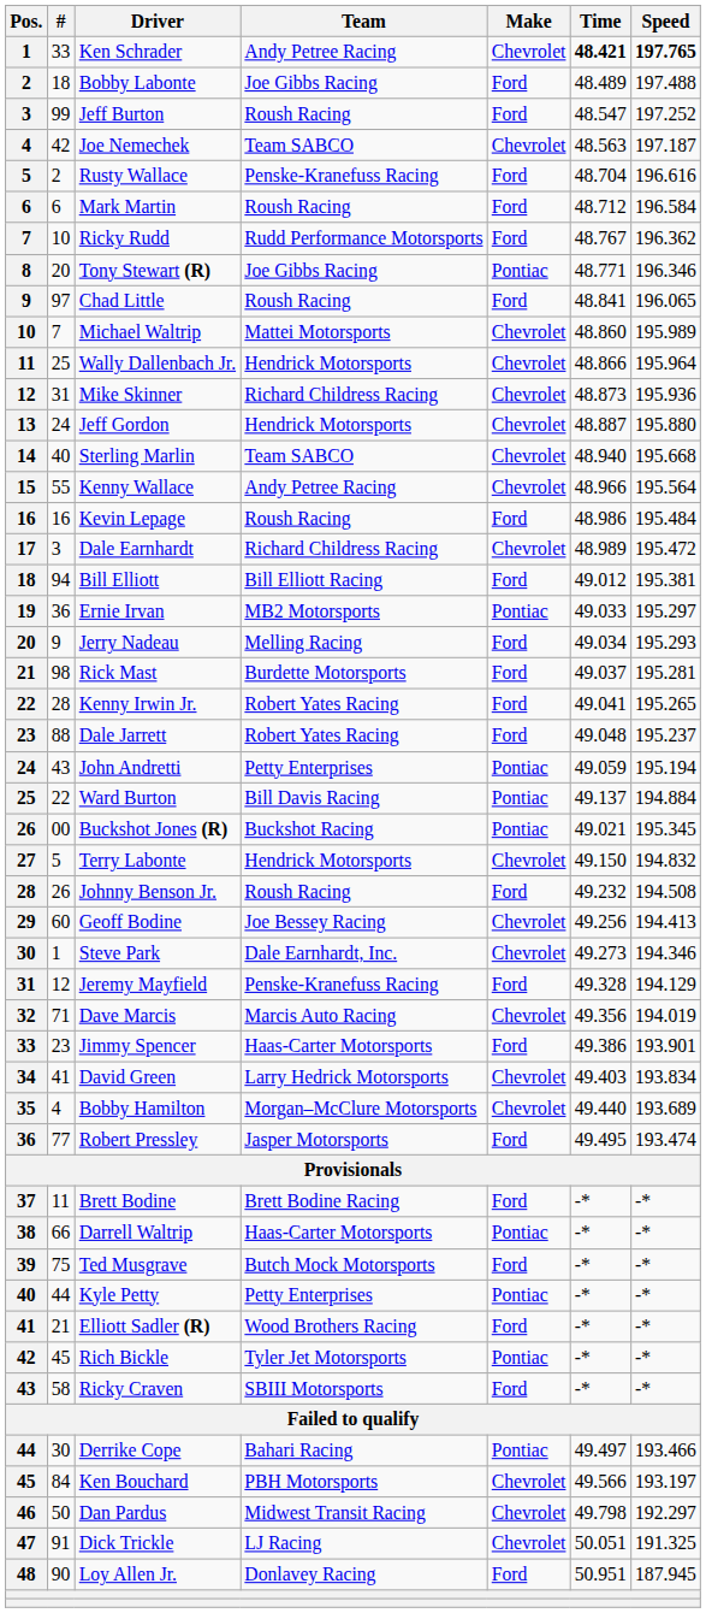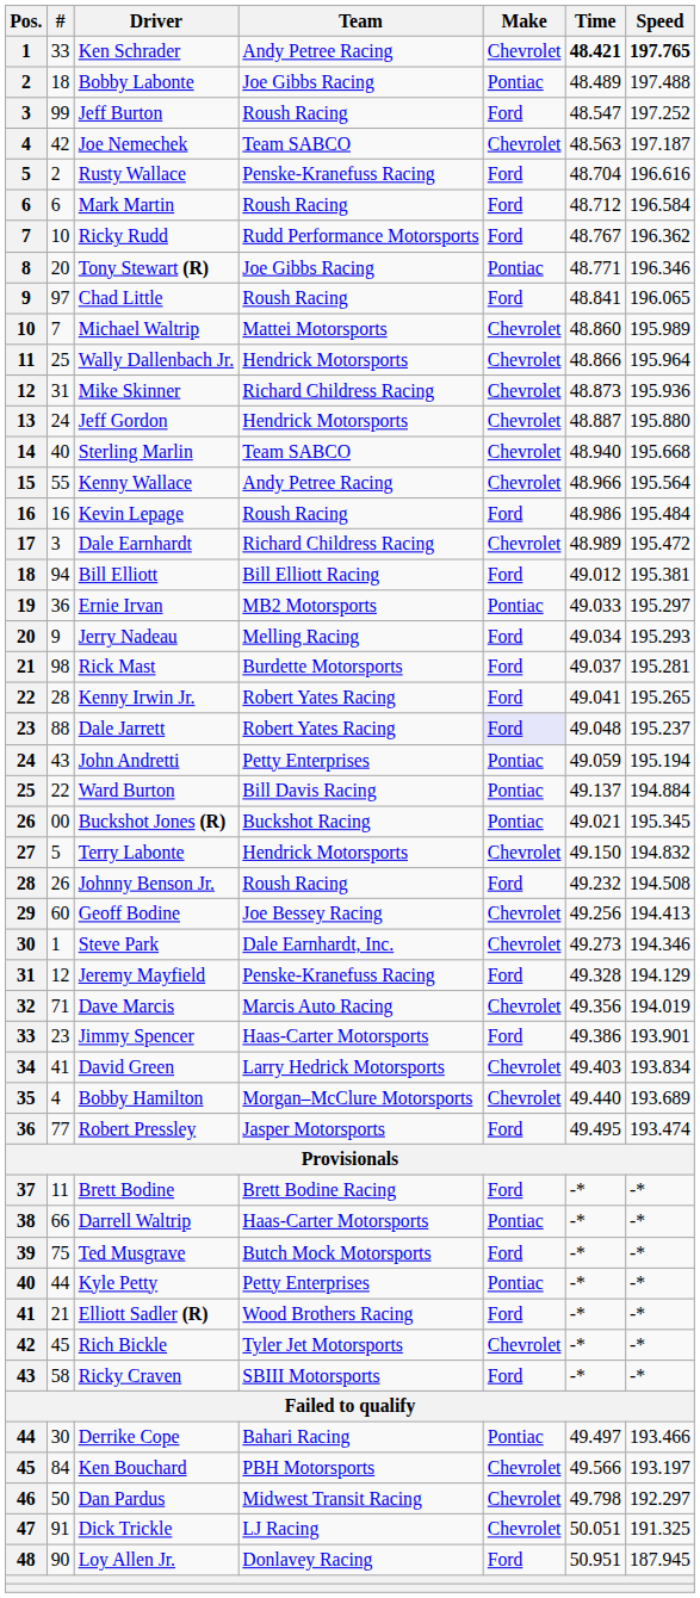Bobby Labonte | Make: Ford -> Pontiac
Dale Jarrett | Make: no background -> lavender background
Rich Bickle | Make: Pontiac -> Chevrolet
